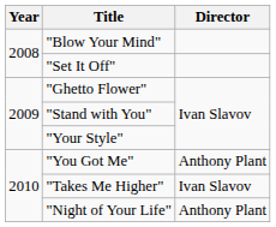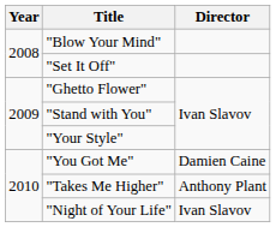"You Got Me" | Director: Anthony Plant -> Damien Caine
"Takes Me Higher" | Director: Ivan Slavov -> Anthony Plant
"Night of Your Life" | Director: Anthony Plant -> Ivan Slavov
